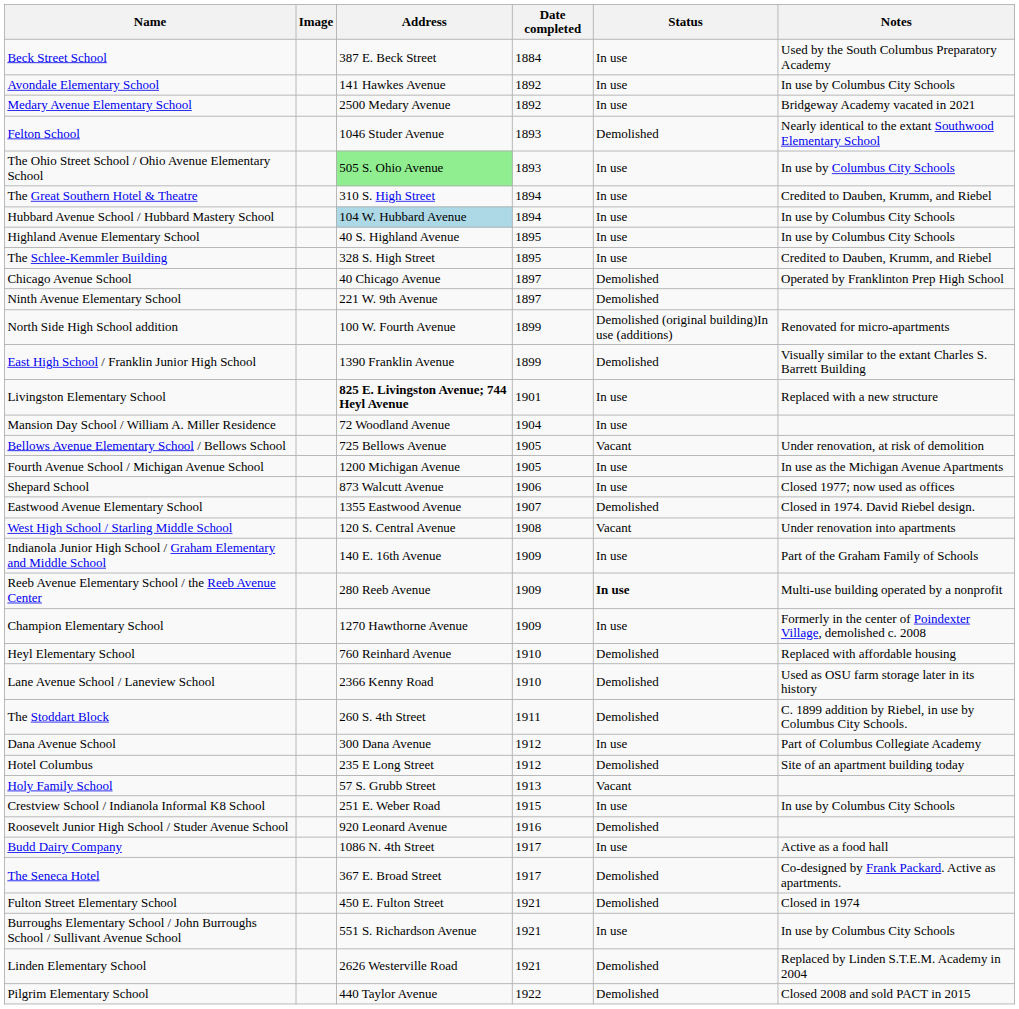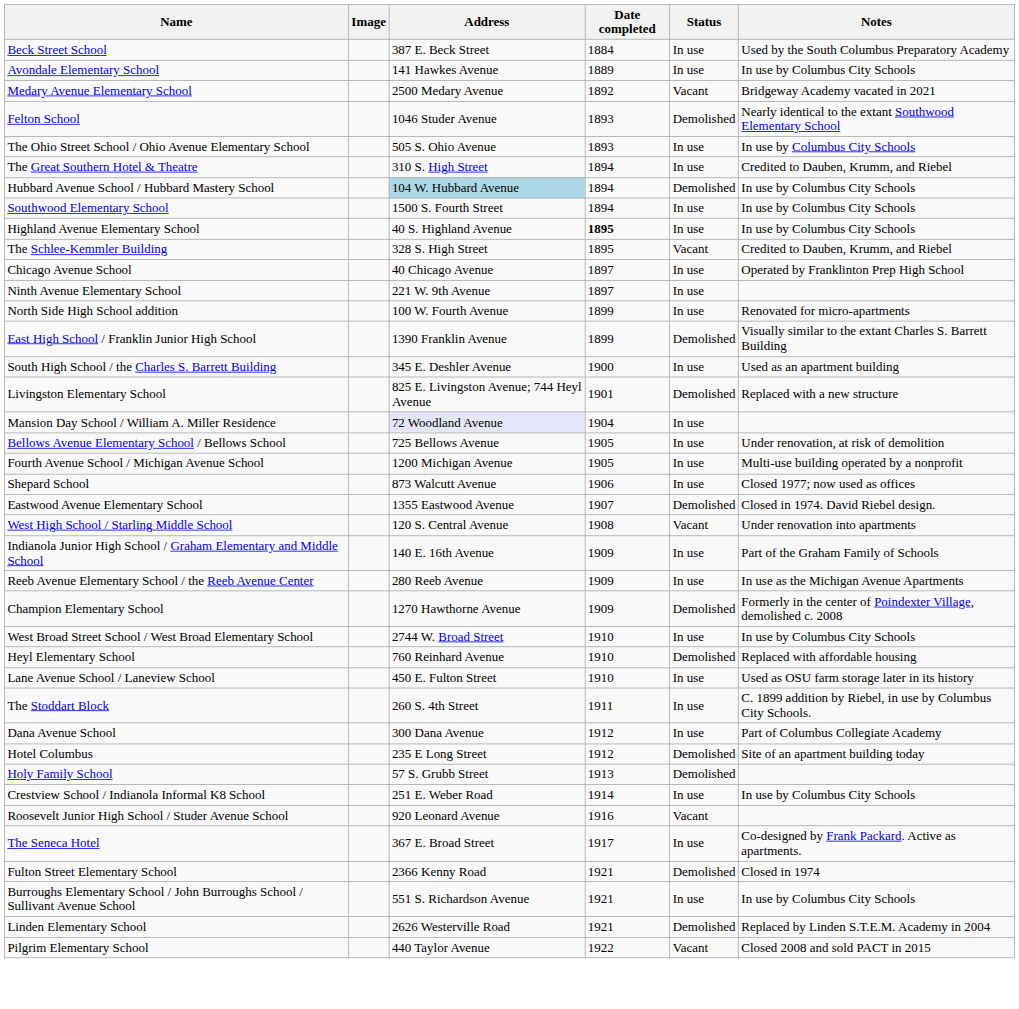Avondale Elementary School | Date completed: 1892 -> 1889
Medary Avenue Elementary School | Status: In use -> Vacant
The Ohio Street School / Ohio Avenue Elementary School | Address: lightgreen background -> no background
Hubbard Avenue School / Hubbard Mastery School | Status: In use -> Demolished
+ row: Southwood Elementary School | 1500 S. Fourth Street | 1894 | In use | In use by Columbus City Schools
Highland Avenue Elementary School | Date completed: normal -> bold
The Schlee-Kemmler Building | Status: In use -> Vacant
Chicago Avenue School | Status: Demolished -> In use
Ninth Avenue Elementary School | Status: Demolished -> In use
North Side High School addition | Status: Demolished (original building)In use (additions) -> In use
+ row: South High School / the Charles S. Barrett Building | 345 E. Deshler Avenue | 1900 | In use | Used as an apartment building
Livingston Elementary School | Address: bold -> normal
Livingston Elementary School | Status: In use -> Demolished
Mansion Day School / William A. Miller Residence | Address: no background -> lavender background
Bellows Avenue Elementary School / Bellows School | Status: Vacant -> In use
Fourth Avenue School / Michigan Avenue School | Notes: In use as the Michigan Avenue Apartments -> Multi-use building operated by a nonprofit
Reeb Avenue Elementary School / the Reeb Avenue Center | Status: bold -> normal
Reeb Avenue Elementary School / the Reeb Avenue Center | Notes: Multi-use building operated by a nonprofit -> In use as the Michigan Avenue Apartments
Champion Elementary School | Status: In use -> Demolished
+ row: West Broad Street School / West Broad Elementary School | 2744 W. Broad Street | 1910 | In use | In use by Columbus City Schools
Lane Avenue School / Laneview School | Address: 2366 Kenny Road -> 450 E. Fulton Street
Lane Avenue School / Laneview School | Status: Demolished -> In use
The Stoddart Block | Status: Demolished -> In use
Holy Family School | Status: Vacant -> Demolished
Crestview School / Indianola Informal K8 School | Date completed: 1915 -> 1914
Roosevelt Junior High School / Studer Avenue School | Status: Demolished -> Vacant
- row: Budd Dairy Company | 1086 N. 4th Street | 1917 | In use | Active as a food hall
The Seneca Hotel | Status: Demolished -> In use
Fulton Street Elementary School | Address: 450 E. Fulton Street -> 2366 Kenny Road
Pilgrim Elementary School | Status: Demolished -> Vacant
